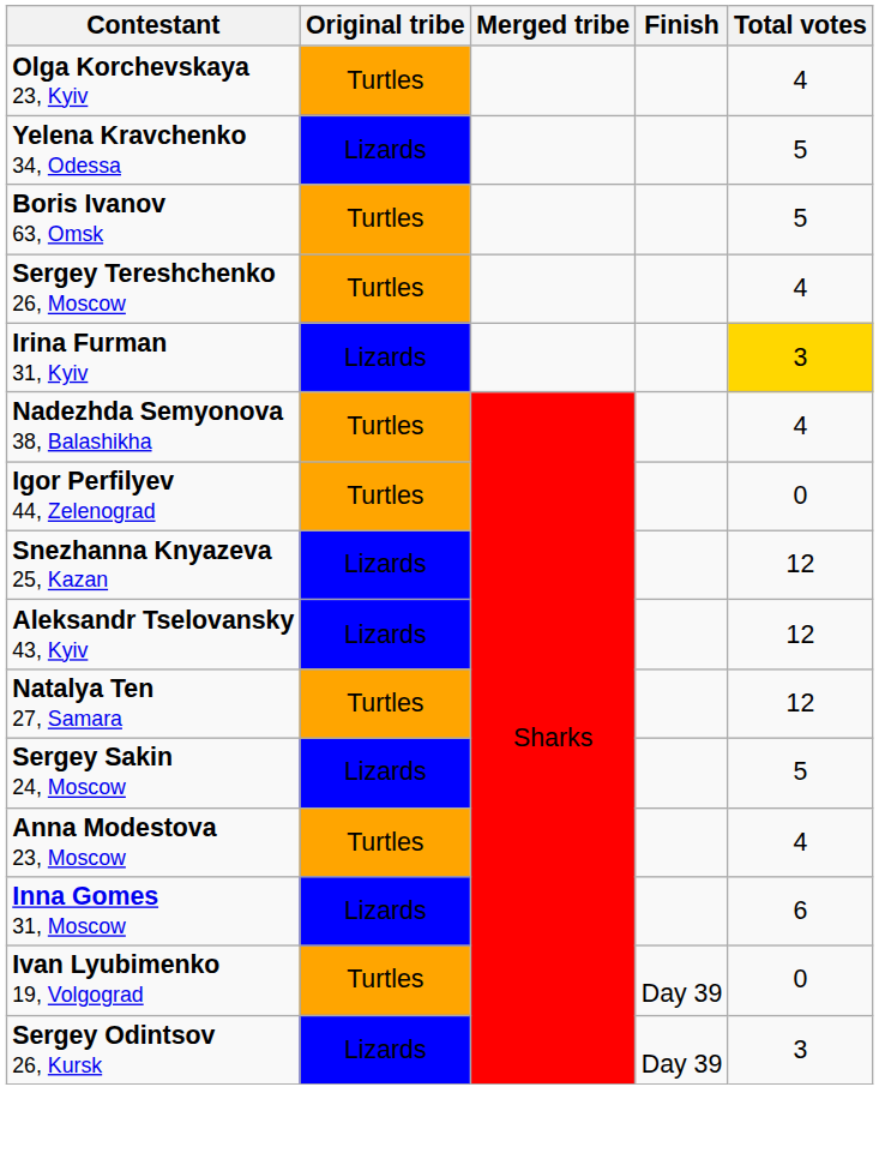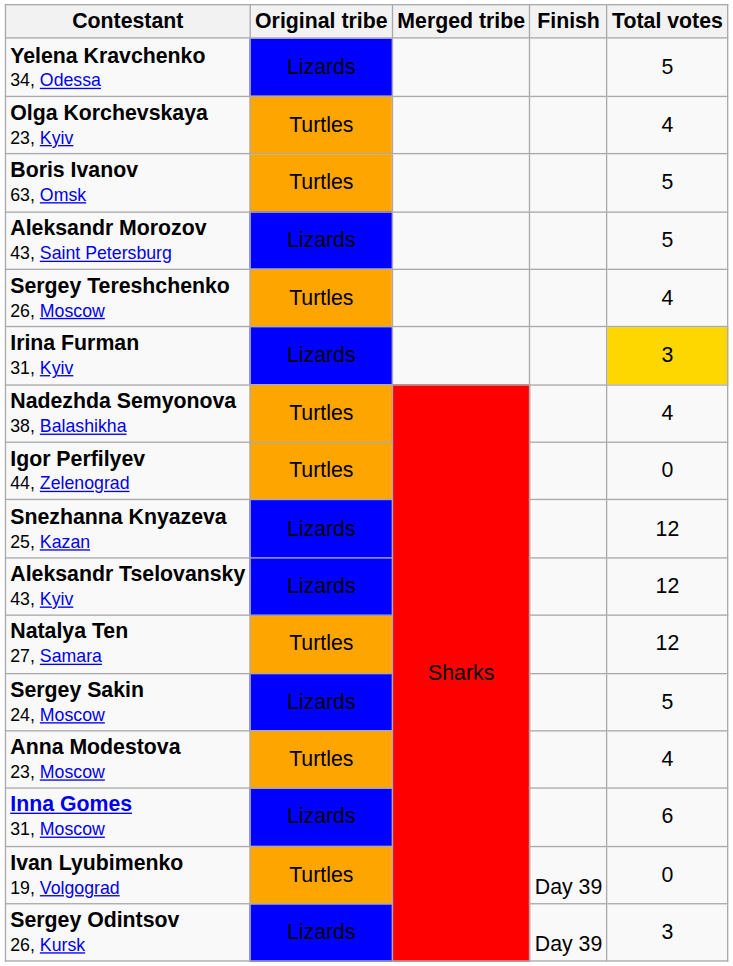rows swapped: Yelena Kravchenko 34, Odessa <-> Olga Korchevskaya 23, Kyiv
+ row: Aleksandr Morozov 43, Saint Petersburg | Lizards | 5
